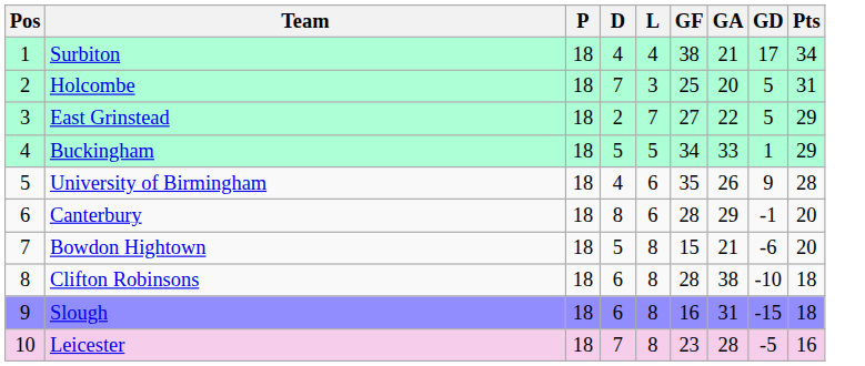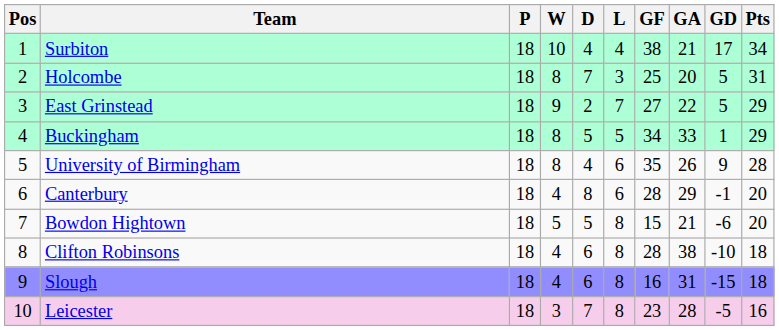+ column: W | 10 | 8 | 9 | 8 | 8 | 4 | 5 | 4 | 4 | 3
